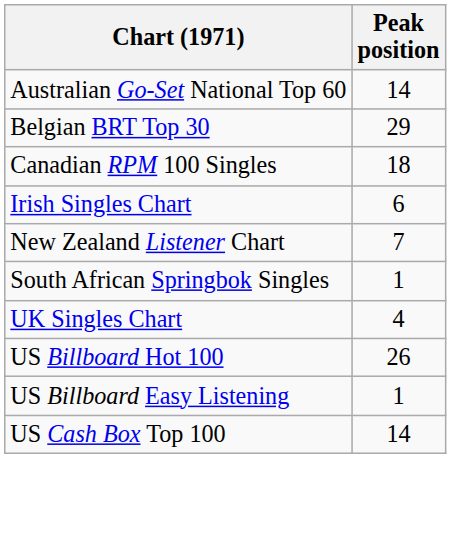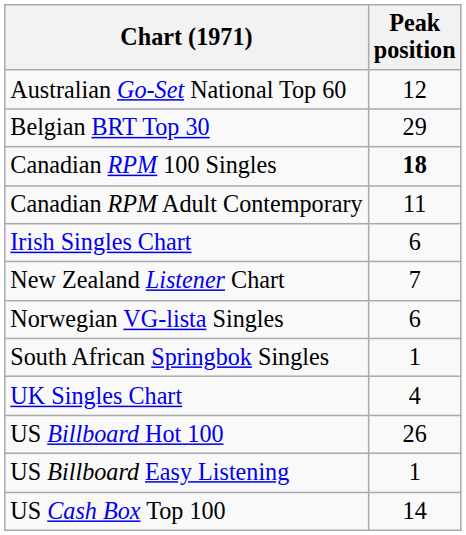Australian Go-Set National Top 60 | Peak position: 14 -> 12
Canadian RPM 100 Singles | Peak position: normal -> bold
+ row: Canadian RPM Adult Contemporary | 11
+ row: Norwegian VG-lista Singles | 6
